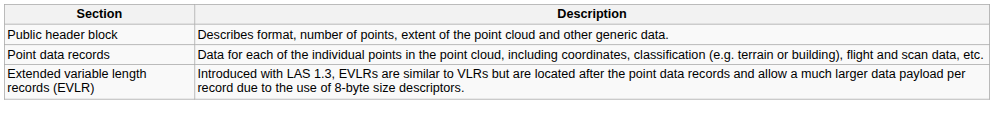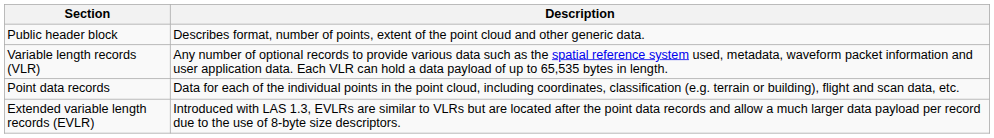+ row: Variable length records (VLR) | Any number of optional records to provide various data such as the spatial reference system used, metadata, waveform packet information and user application data. Each VLR can hold a data payload of up to 65,535 bytes in length.
